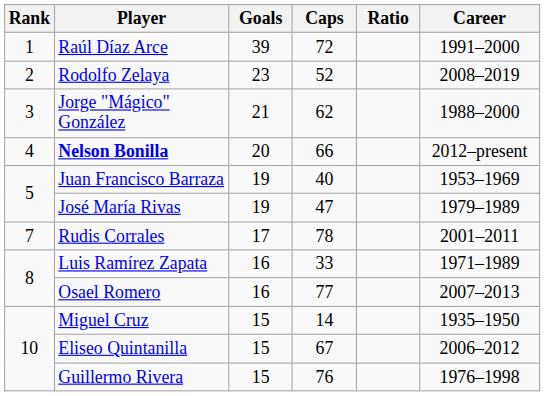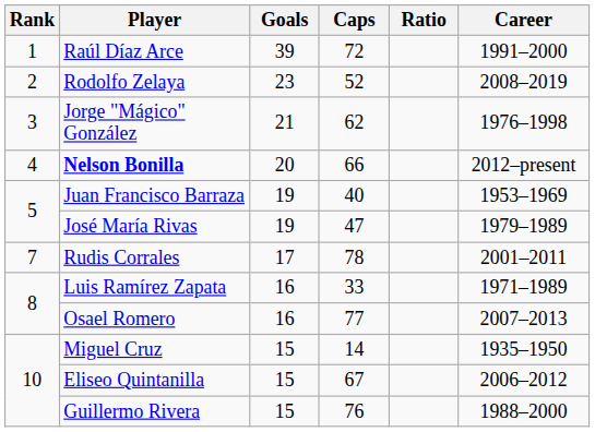Jorge "Mágico" González | Career: 1988–2000 -> 1976–1998
Guillermo Rivera | Career: 1976–1998 -> 1988–2000
